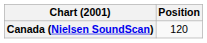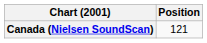Canada (Nielsen SoundScan) | Position: 120 -> 121
